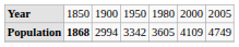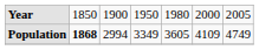Population | column 4: 3342 -> 3349
